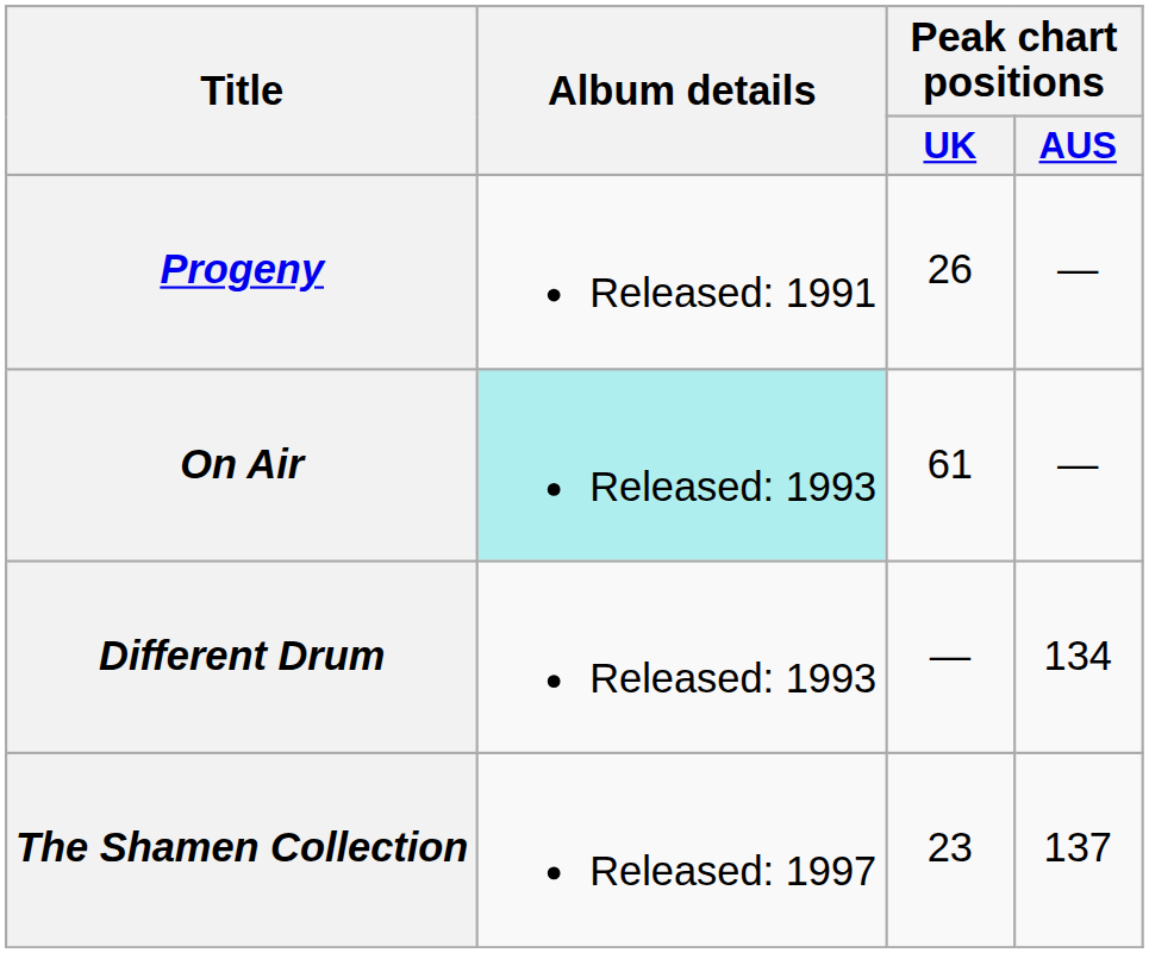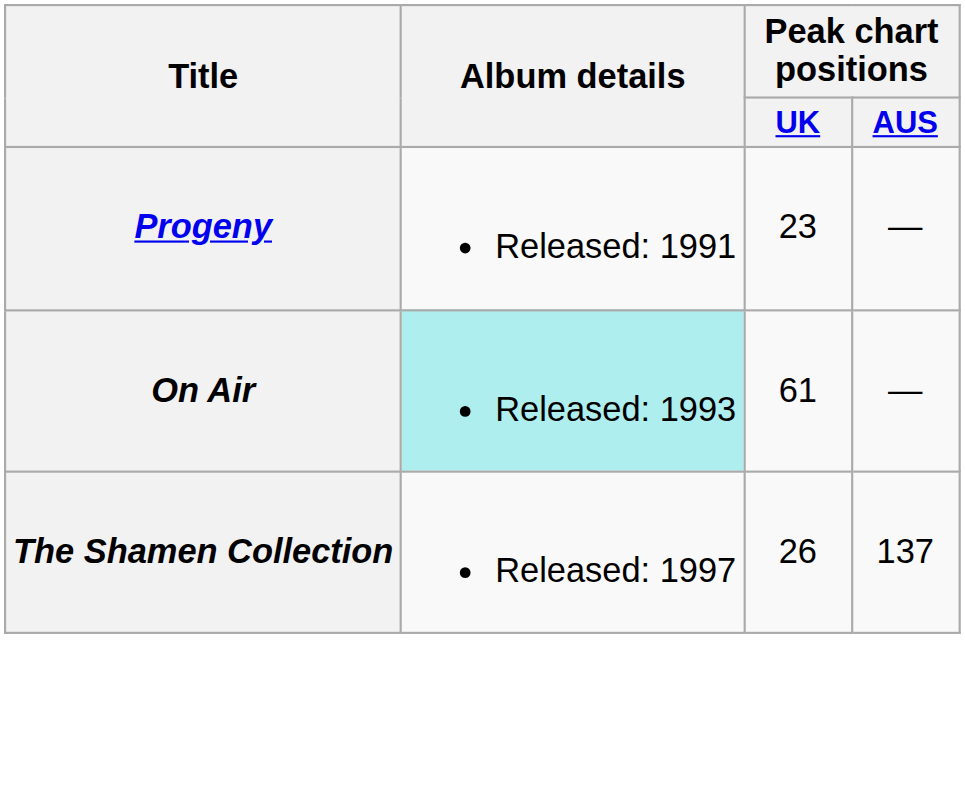Progeny | Peak chart positions / UK: 26 -> 23
- row: Different Drum | Released: 1993 | — | 134
The Shamen Collection | Peak chart positions / UK: 23 -> 26
